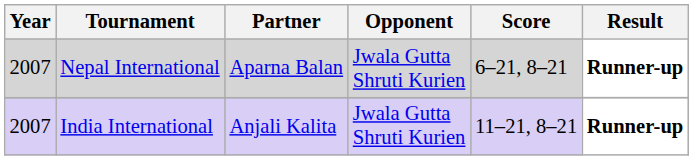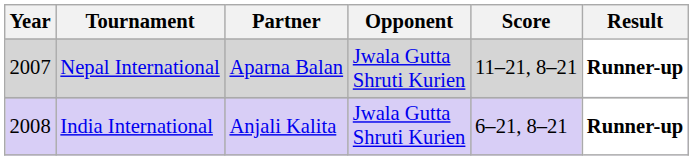Nepal International | Score: 6–21, 8–21 -> 11–21, 8–21
India International | Year: 2007 -> 2008
India International | Score: 11–21, 8–21 -> 6–21, 8–21
